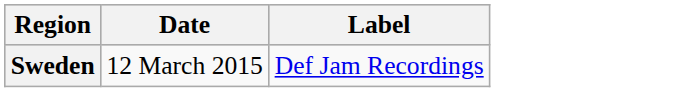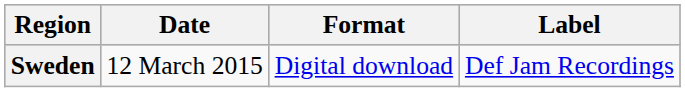+ column: Format | Digital download
